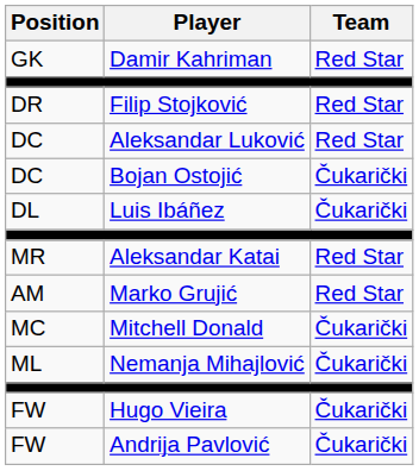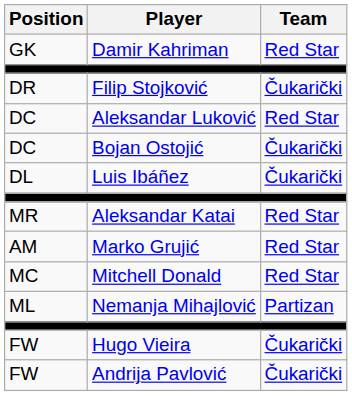Filip Stojković | Team: Red Star -> Čukarički
Mitchell Donald | Team: Čukarički -> Red Star
Nemanja Mihajlović | Team: Čukarički -> Partizan
